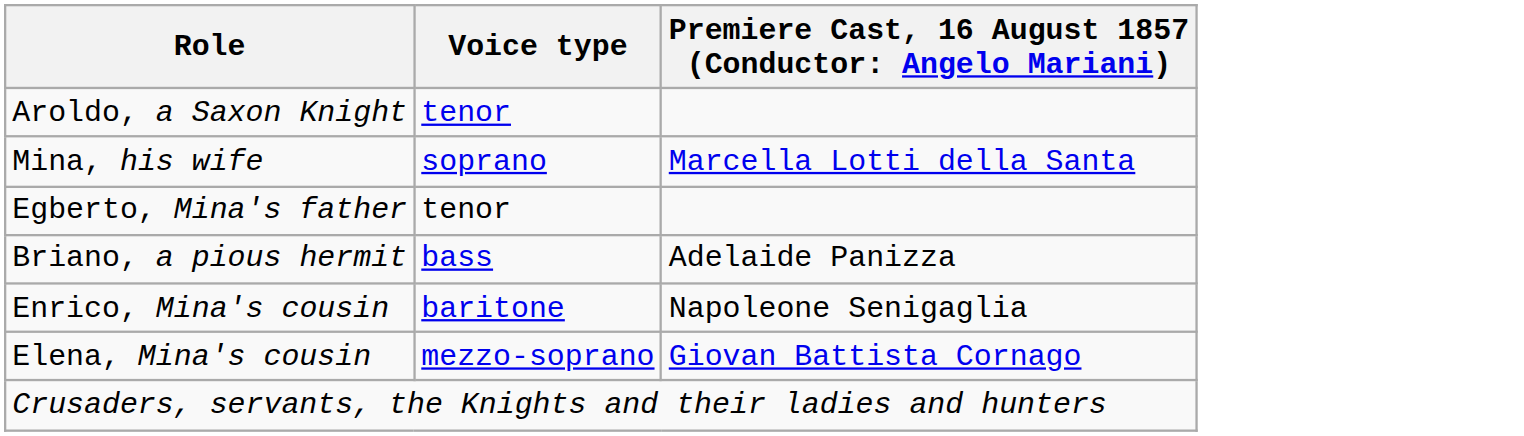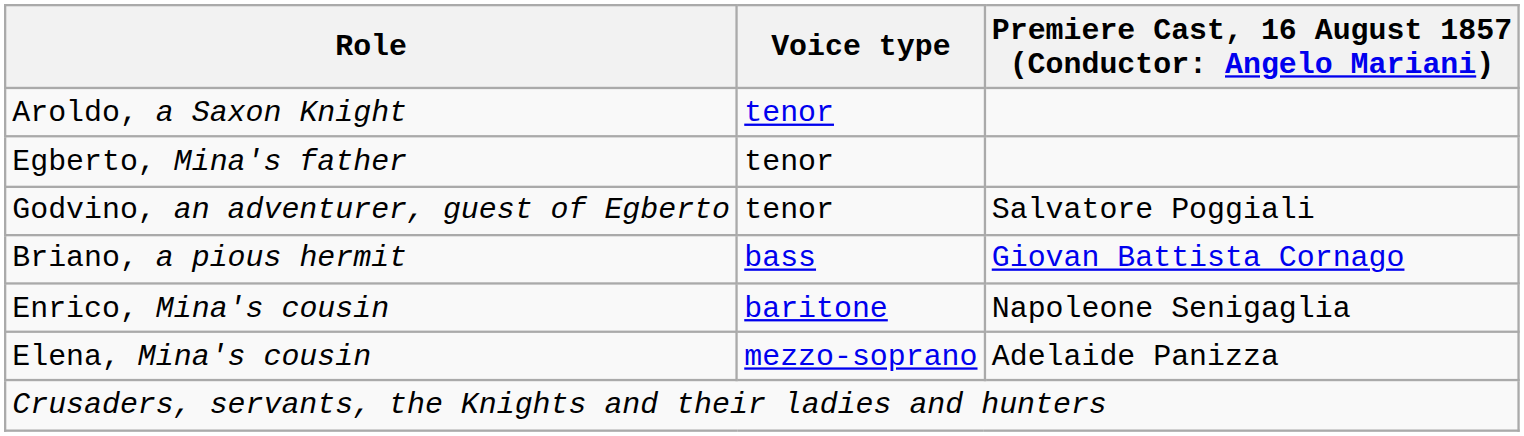- row: Mina, his wife | soprano | Marcella Lotti della Santa
+ row: Godvino, an adventurer, guest of Egberto | tenor | Salvatore Poggiali
Briano, a pious hermit | column 3: Adelaide Panizza -> Giovan Battista Cornago
Elena, Mina's cousin | column 3: Giovan Battista Cornago -> Adelaide Panizza
